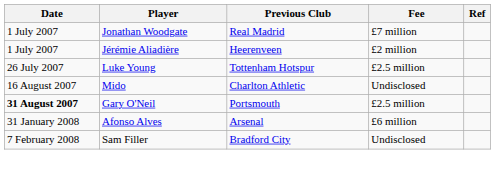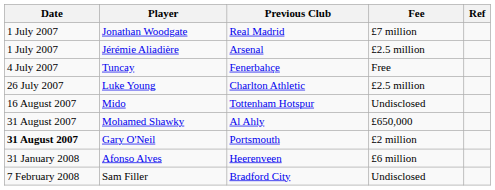Jérémie Aliadière | Previous Club: Heerenveen -> Arsenal
Jérémie Aliadière | Fee: £2 million -> £2.5 million
+ row: 4 July 2007 | Tuncay | Fenerbahçe | Free
Luke Young | Previous Club: Tottenham Hotspur -> Charlton Athletic
Mido | Previous Club: Charlton Athletic -> Tottenham Hotspur
+ row: 31 August 2007 | Mohamed Shawky | Al Ahly | £650,000
Gary O'Neil | Fee: £2.5 million -> £2 million
Afonso Alves | Previous Club: Arsenal -> Heerenveen
